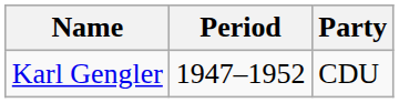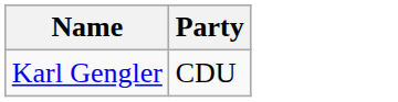- column: Period | 1947–1952
